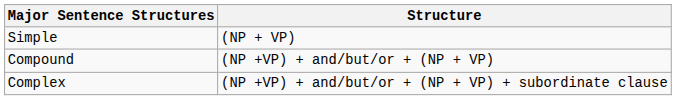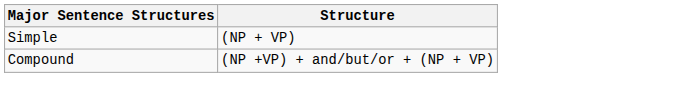- row: Complex | (NP +VP) + and/but/or + (NP + VP) + subordinate clause
